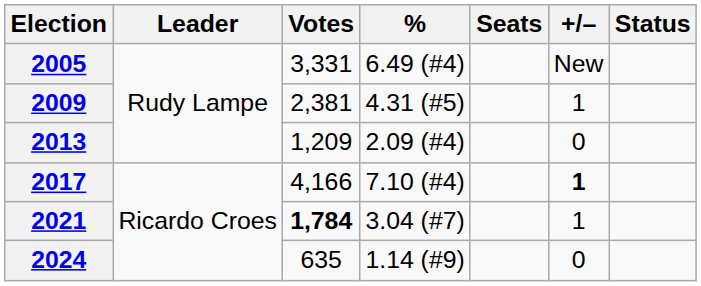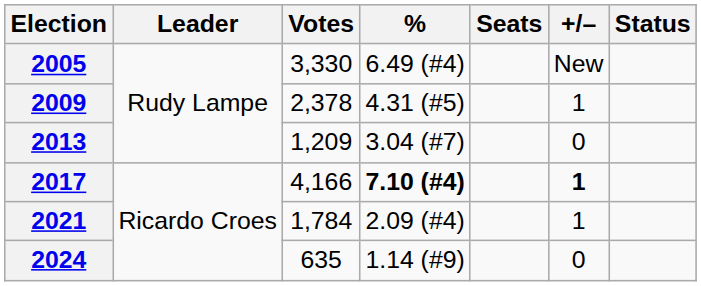2005 | Votes: 3,331 -> 3,330
2009 | Votes: 2,381 -> 2,378
2013 | %: 2.09 (#4) -> 3.04 (#7)
2017 | %: normal -> bold
2021 | Votes: bold -> normal
2021 | %: 3.04 (#7) -> 2.09 (#4)
